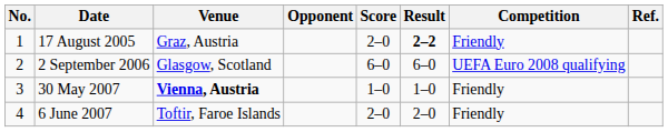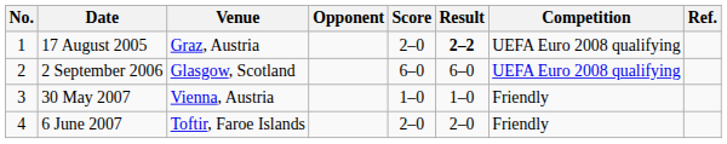17 August 2005 | Competition: Friendly -> UEFA Euro 2008 qualifying
30 May 2007 | Venue: bold -> normal
